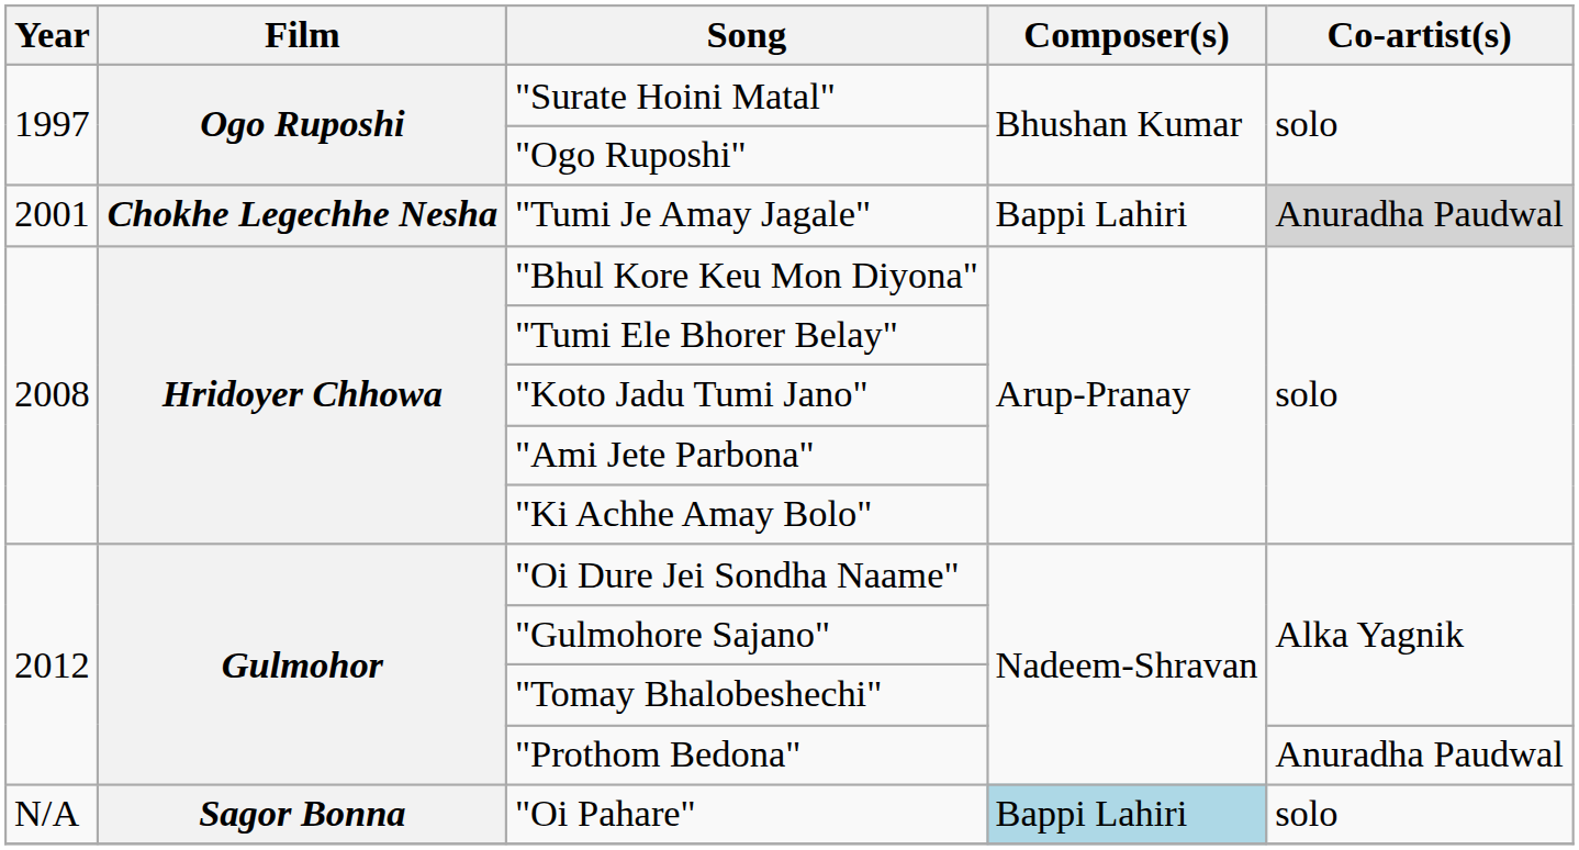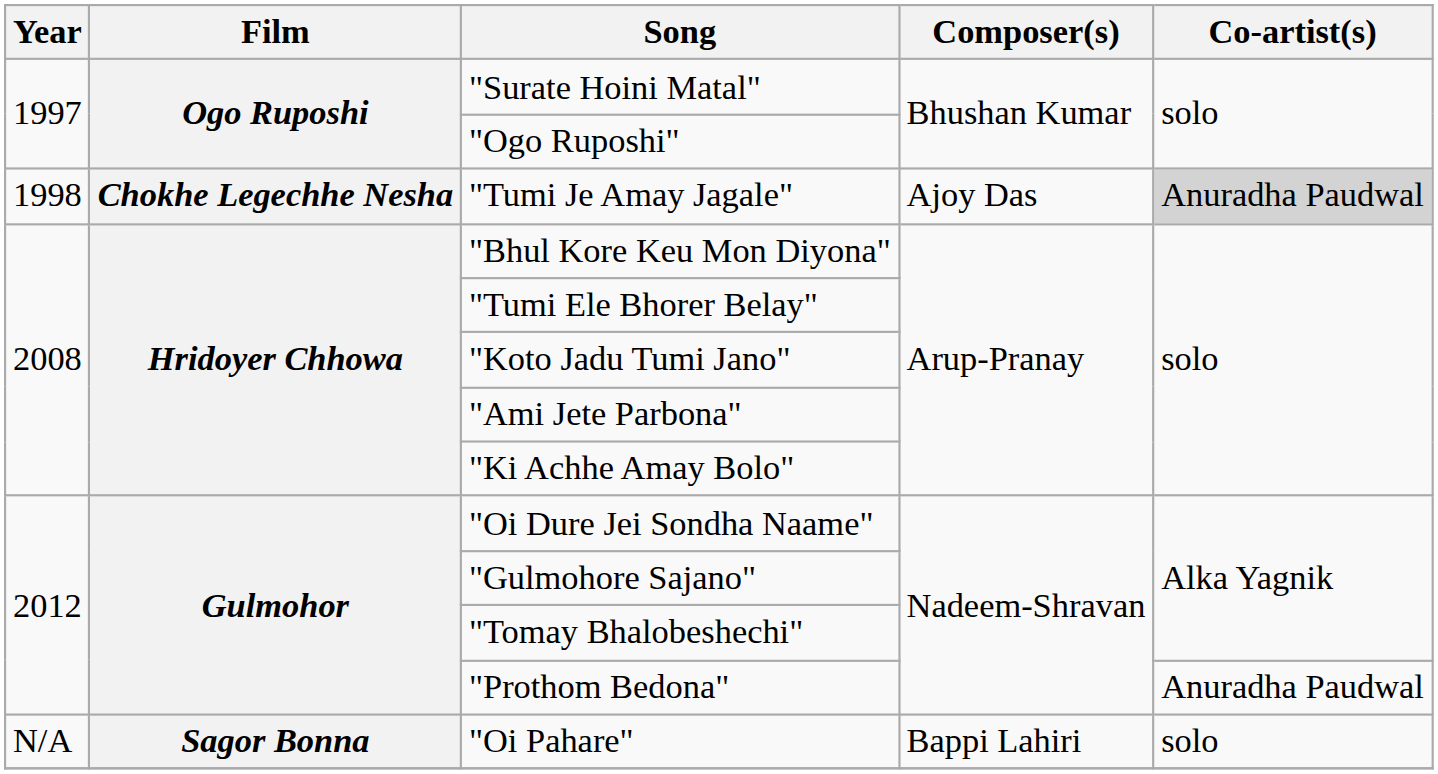"Tumi Je Amay Jagale" | Year: 2001 -> 1998
"Tumi Je Amay Jagale" | Composer(s): Bappi Lahiri -> Ajoy Das
"Oi Pahare" | Composer(s): lightblue background -> no background
